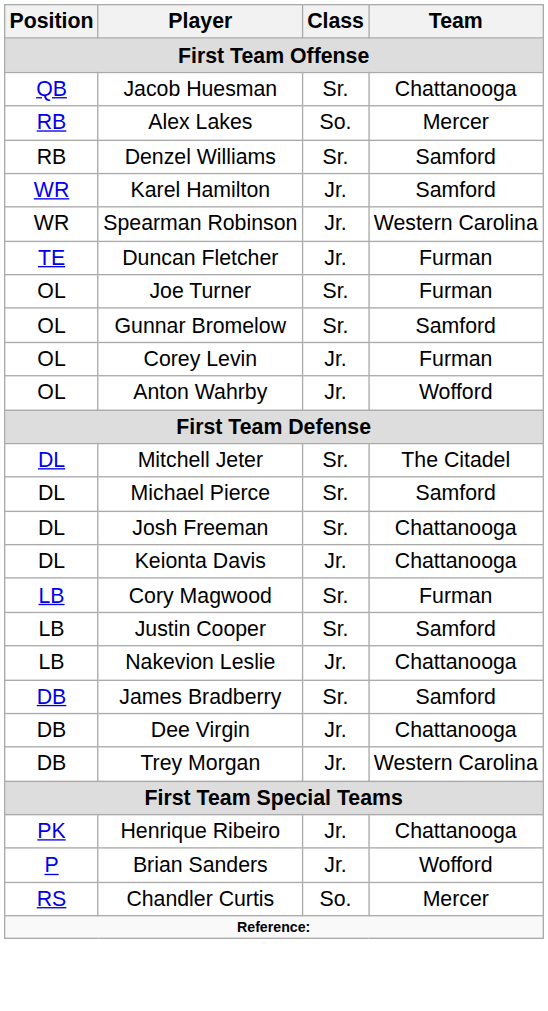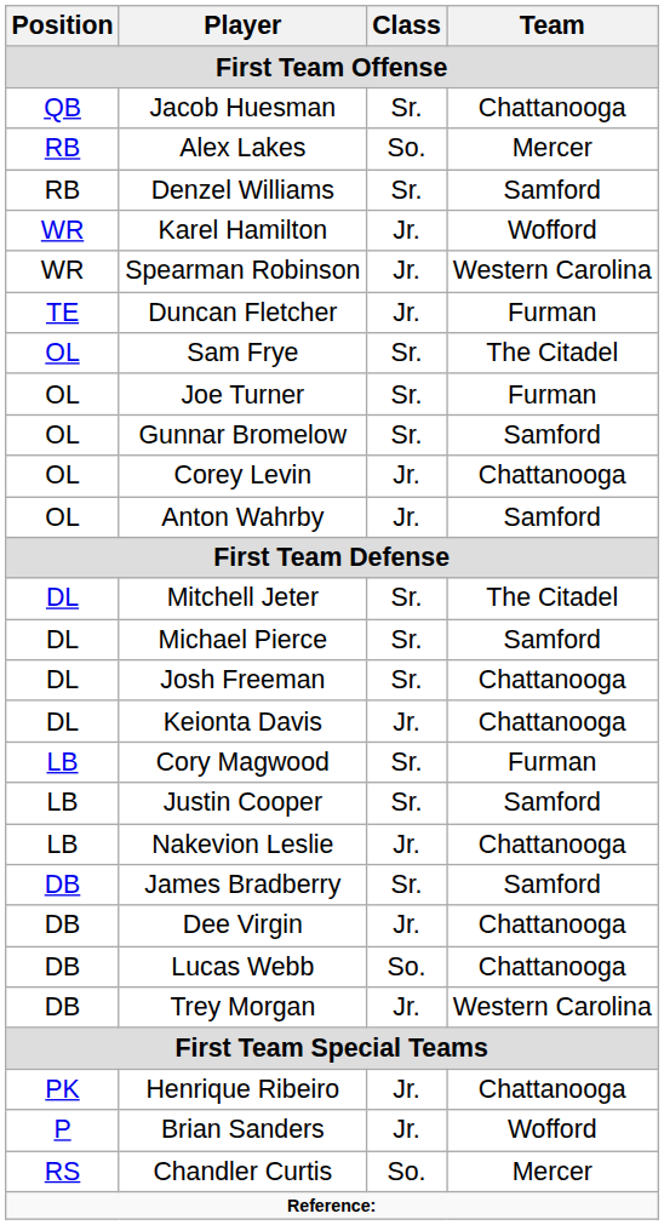Karel Hamilton | Team: Samford -> Wofford
+ row: OL | Sam Frye | Sr. | The Citadel
Corey Levin | Team: Furman -> Chattanooga
Anton Wahrby | Team: Wofford -> Samford
+ row: DB | Lucas Webb | So. | Chattanooga
